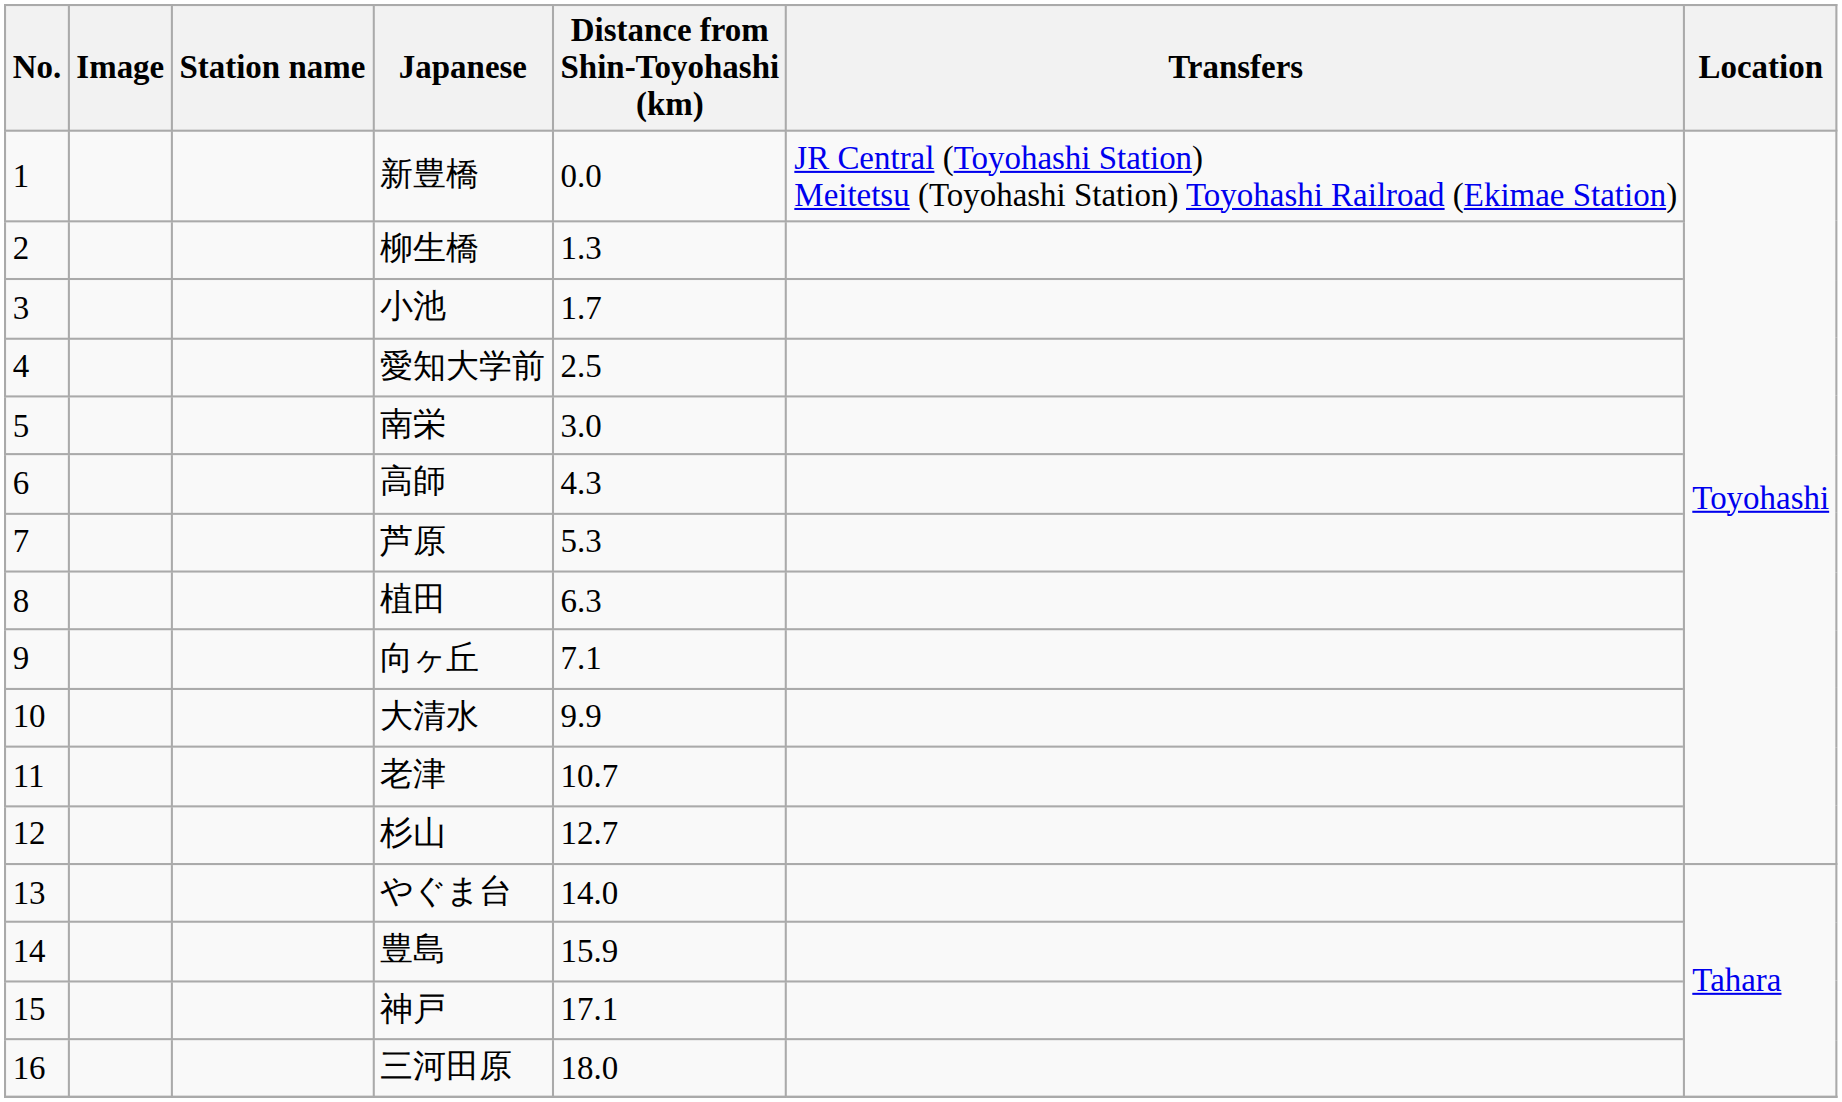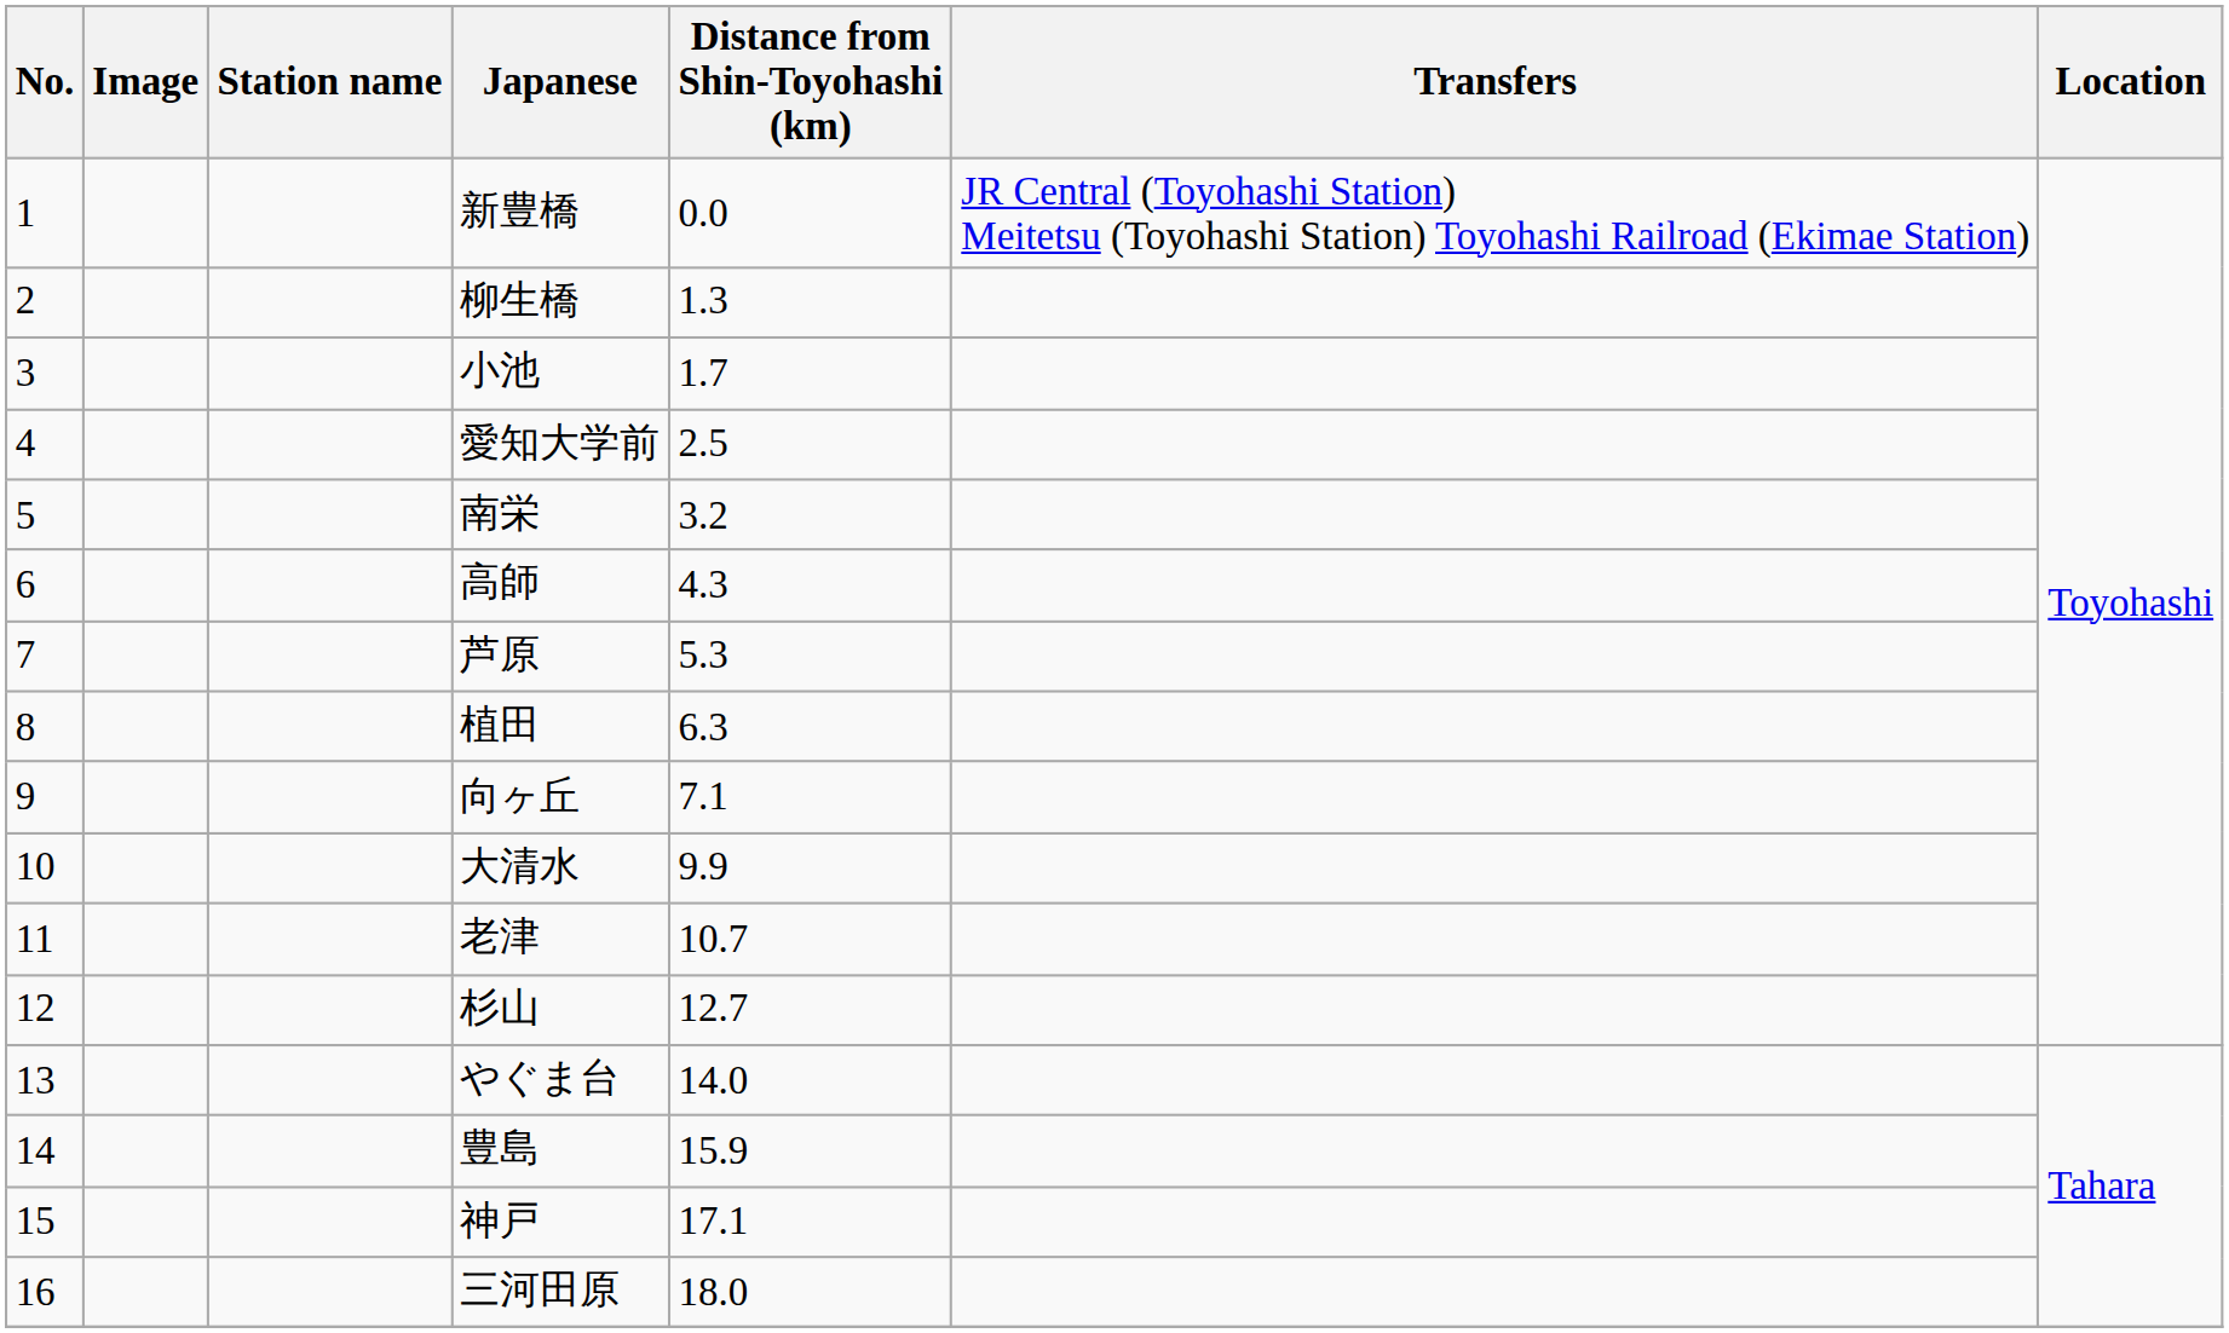南栄 | Distance from Shin-Toyohashi (km): 3.0 -> 3.2
